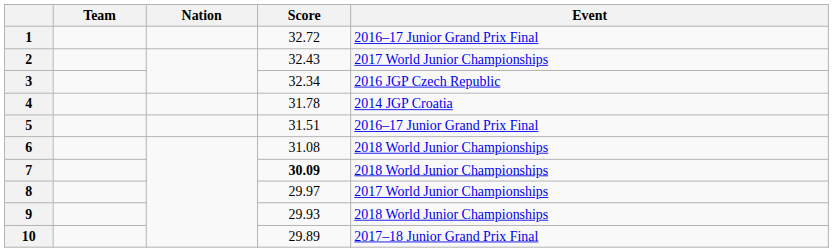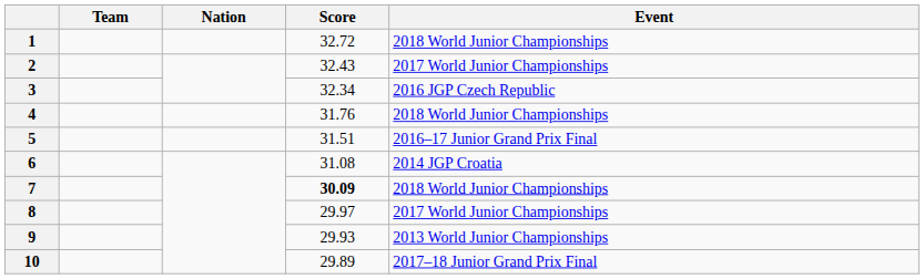1 | Event: 2016–17 Junior Grand Prix Final -> 2018 World Junior Championships
4 | Score: 31.78 -> 31.76
4 | Event: 2014 JGP Croatia -> 2018 World Junior Championships
6 | Event: 2018 World Junior Championships -> 2014 JGP Croatia
9 | Event: 2018 World Junior Championships -> 2013 World Junior Championships
